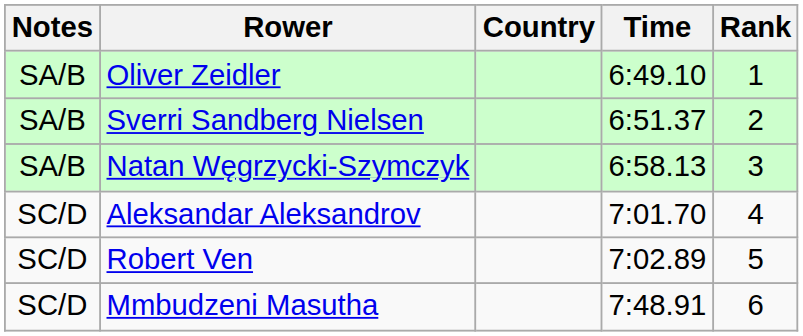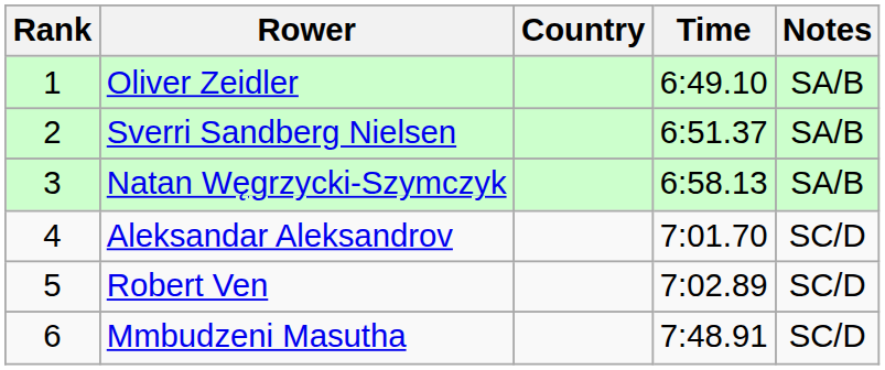columns swapped: Rank <-> Notes
